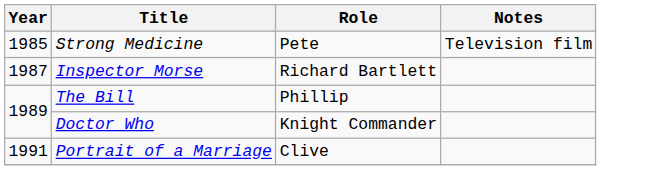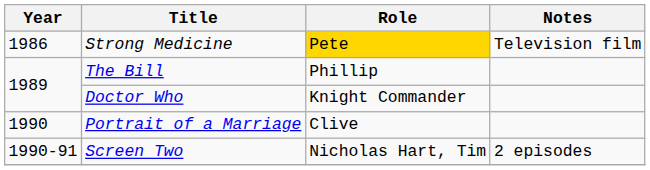Strong Medicine | Year: 1985 -> 1986
Strong Medicine | Role: no background -> gold background
- row: 1987 | Inspector Morse | Richard Bartlett
Portrait of a Marriage | Year: 1991 -> 1990
+ row: 1990-91 | Screen Two | Nicholas Hart, Tim | 2 episodes
